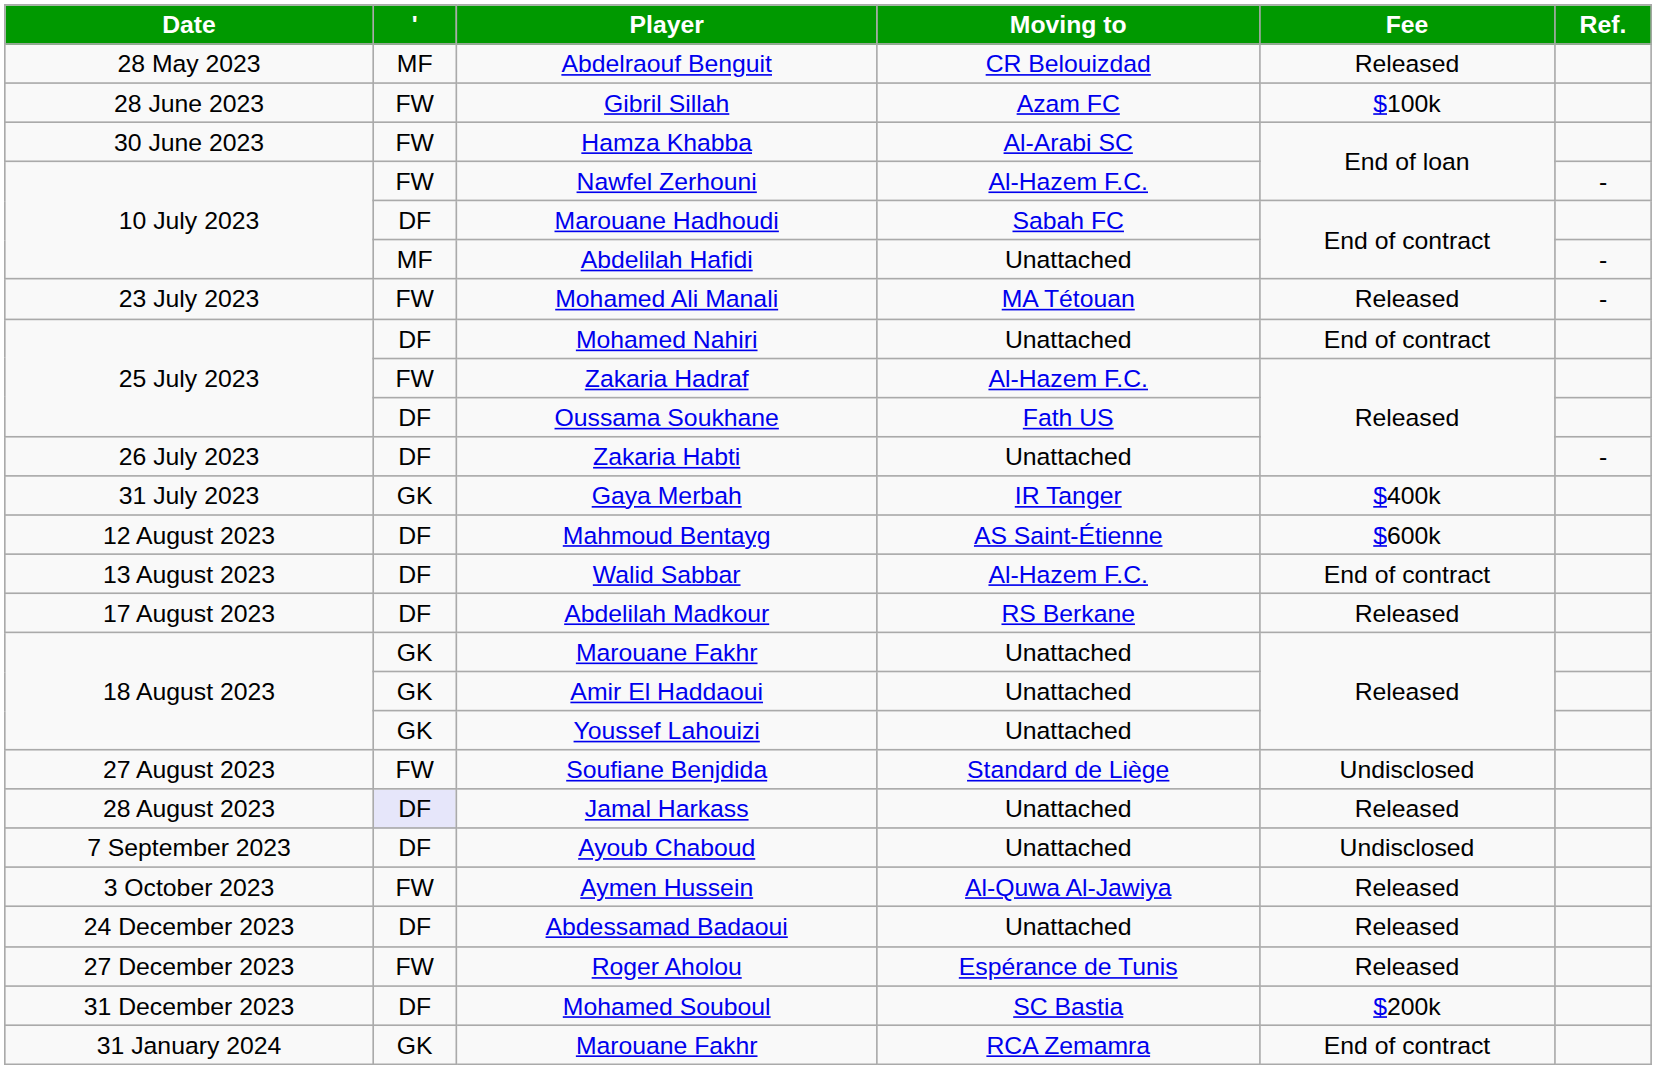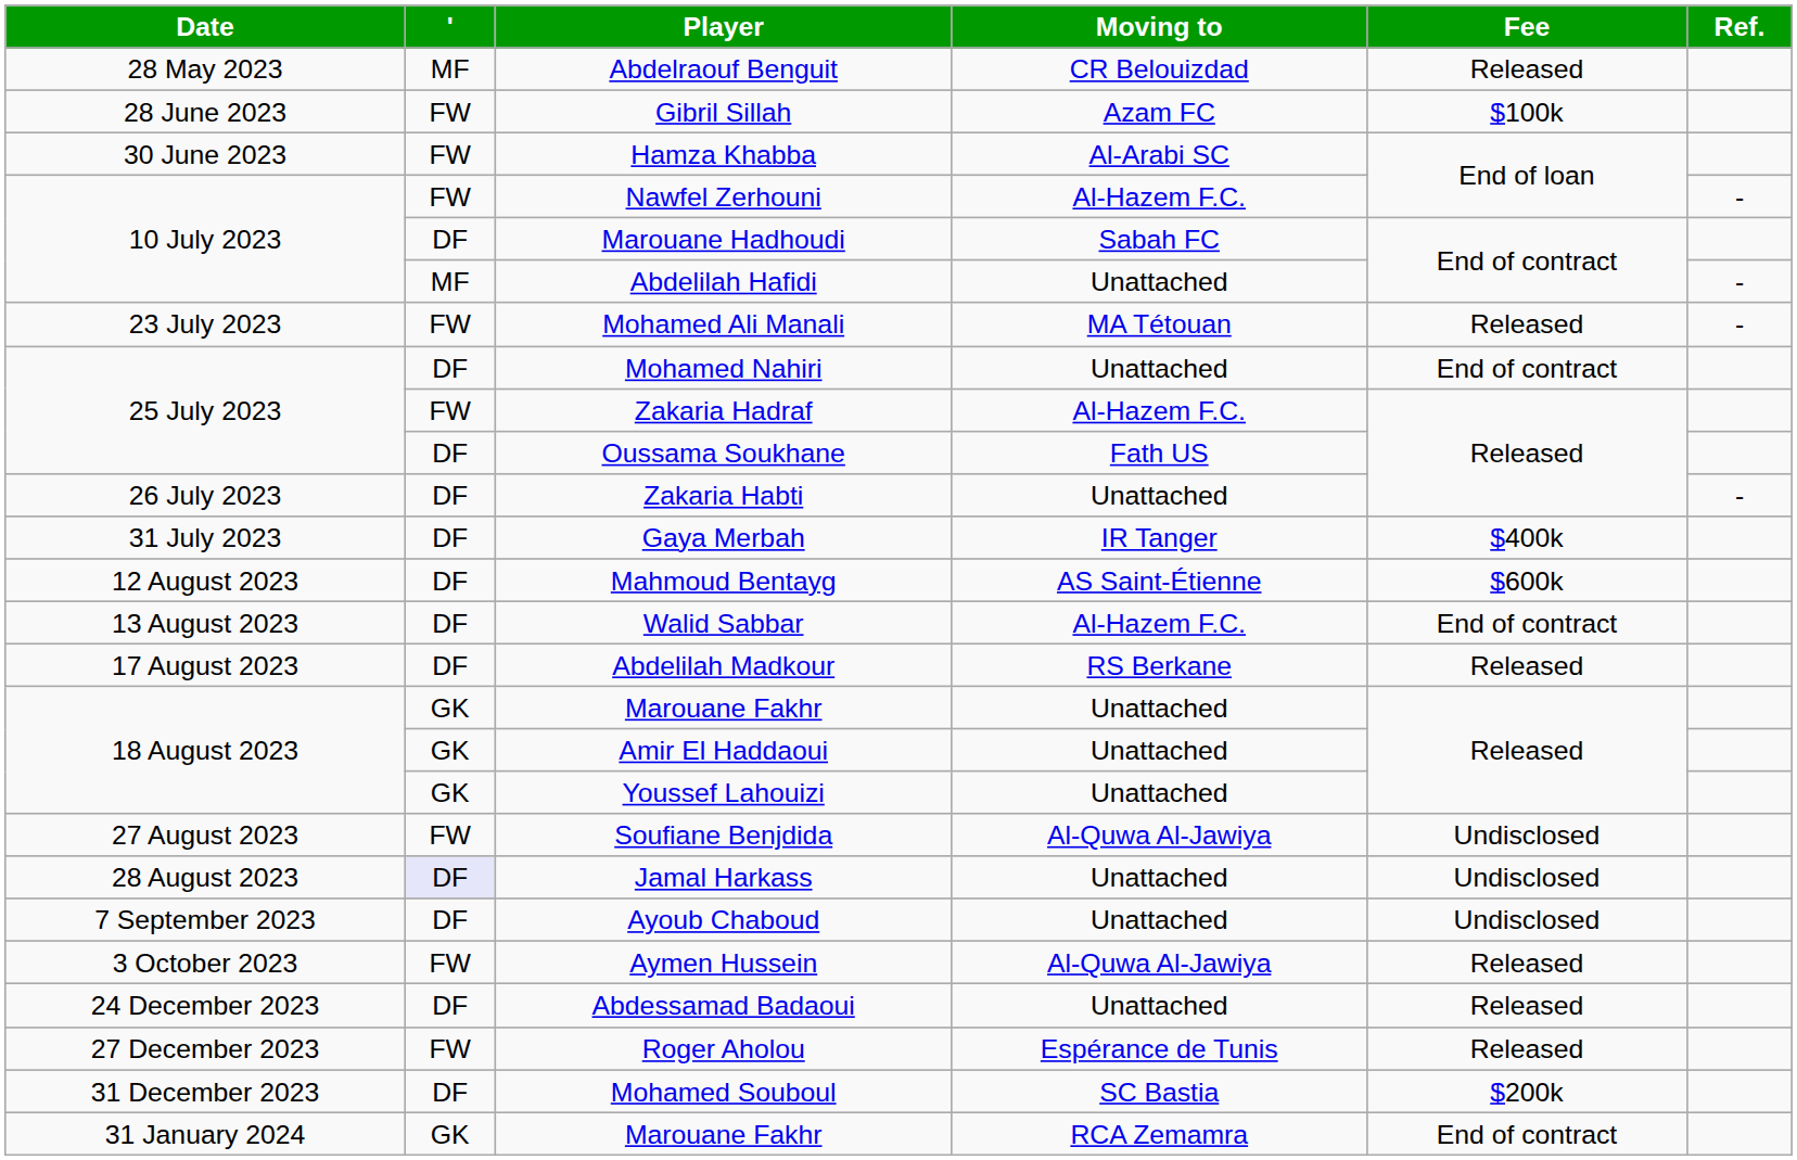Gaya Merbah | ': GK -> DF
Soufiane Benjdida | Moving to: Standard de Liège -> Al-Quwa Al-Jawiya
Jamal Harkass | Fee: Released -> Undisclosed
